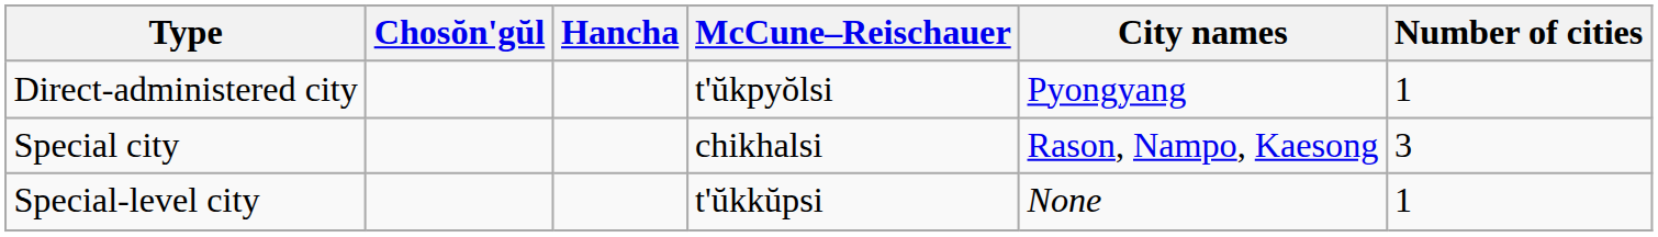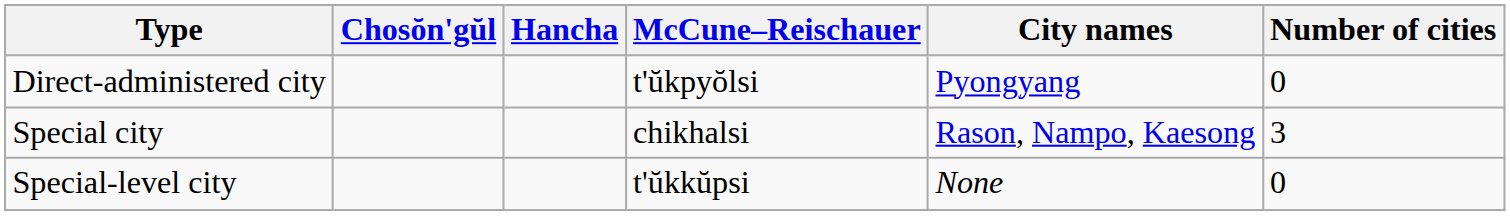Direct-administered city | Number of cities: 1 -> 0
Special-level city | Number of cities: 1 -> 0
